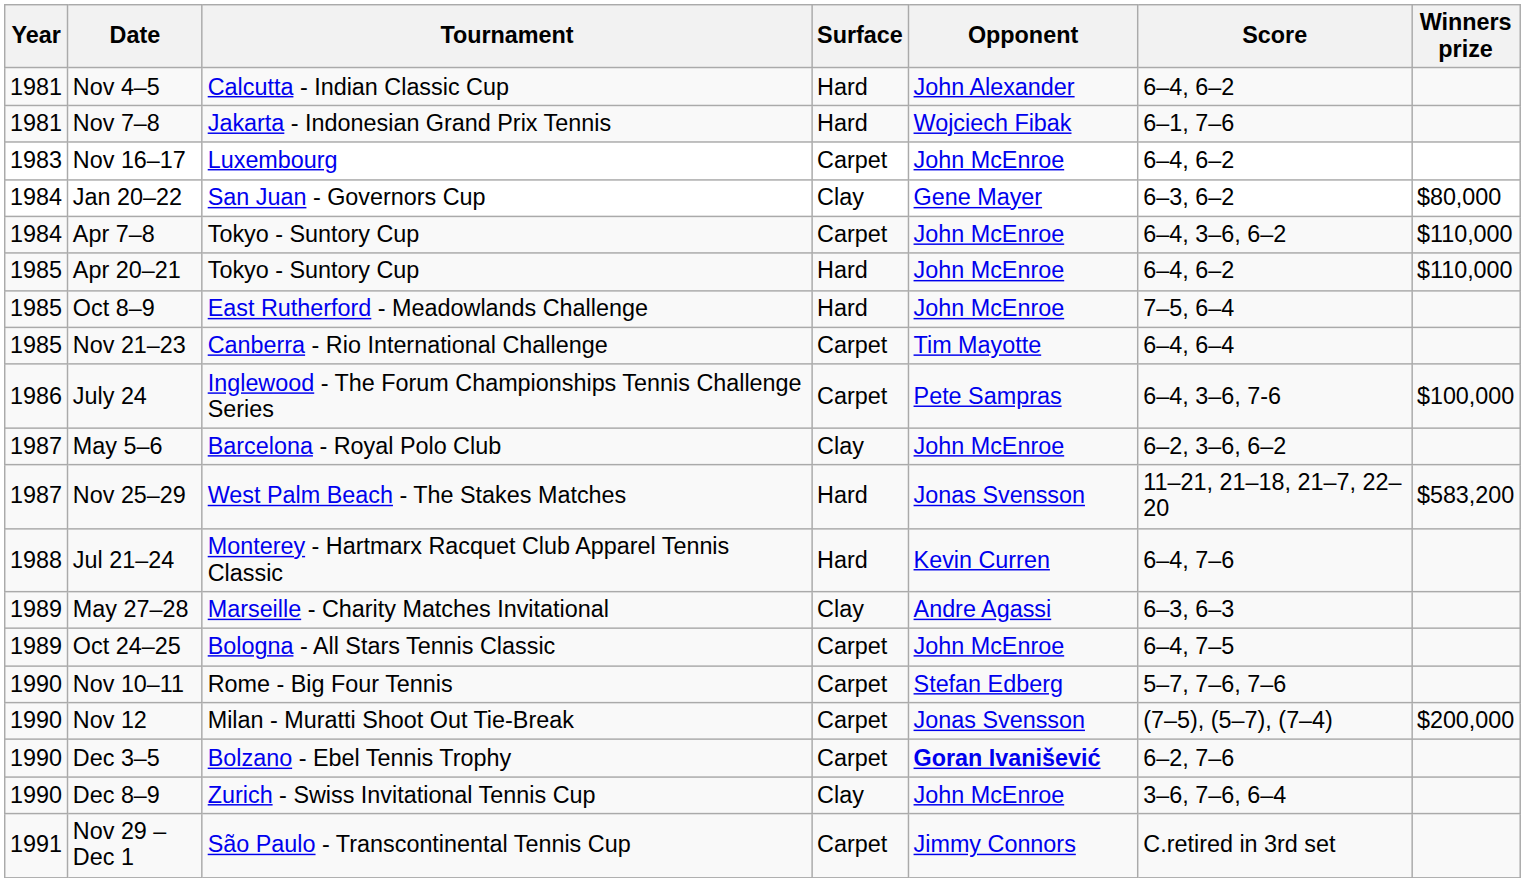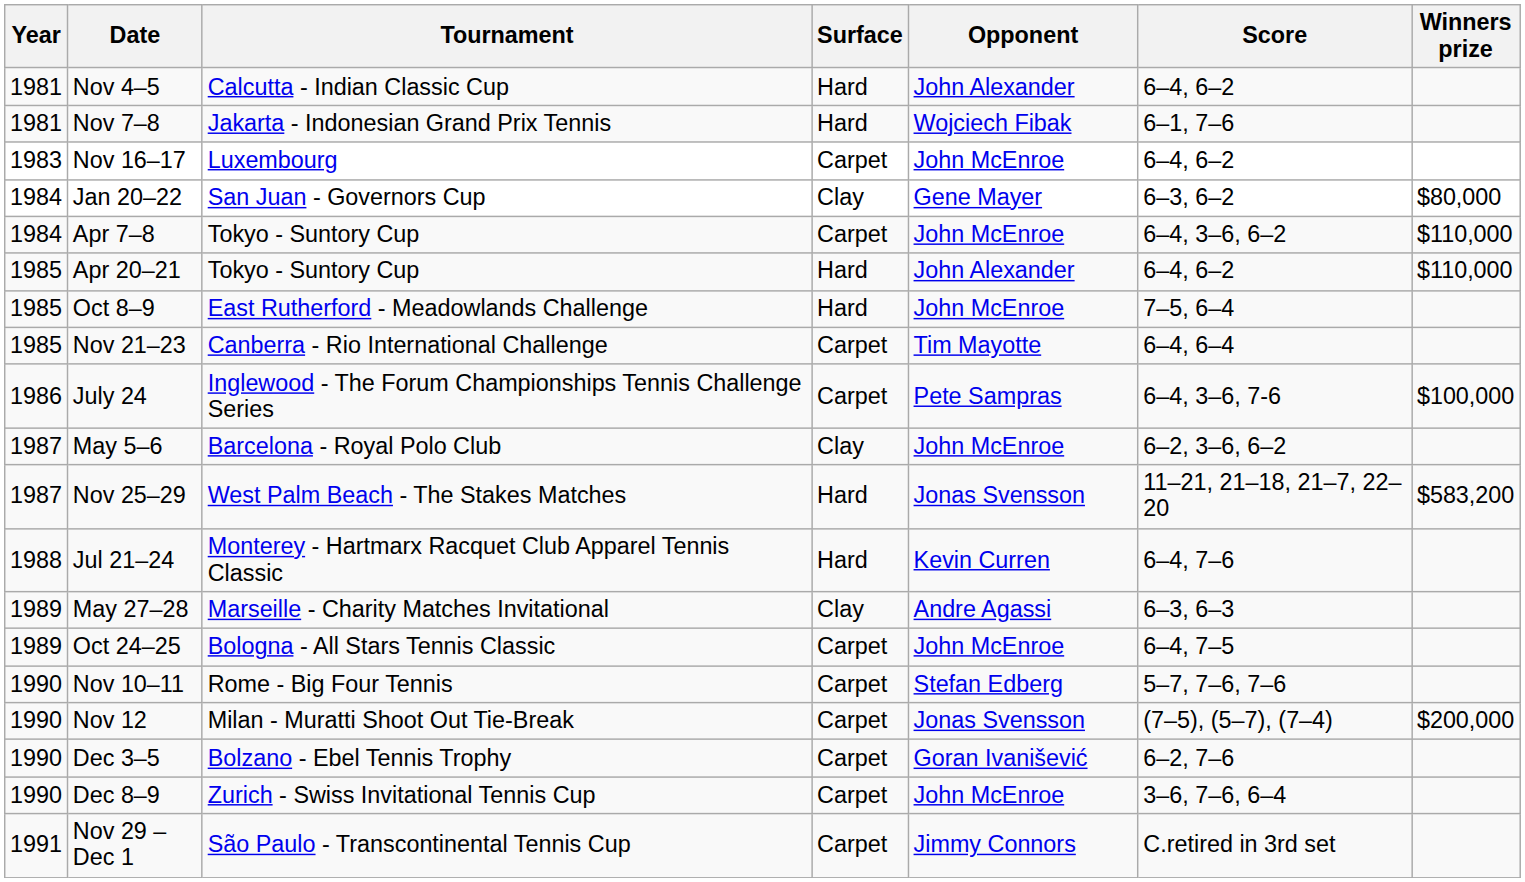Apr 20–21 | Opponent: John McEnroe -> John Alexander
Dec 3–5 | Opponent: bold -> normal
Dec 8–9 | Surface: Clay -> Carpet
